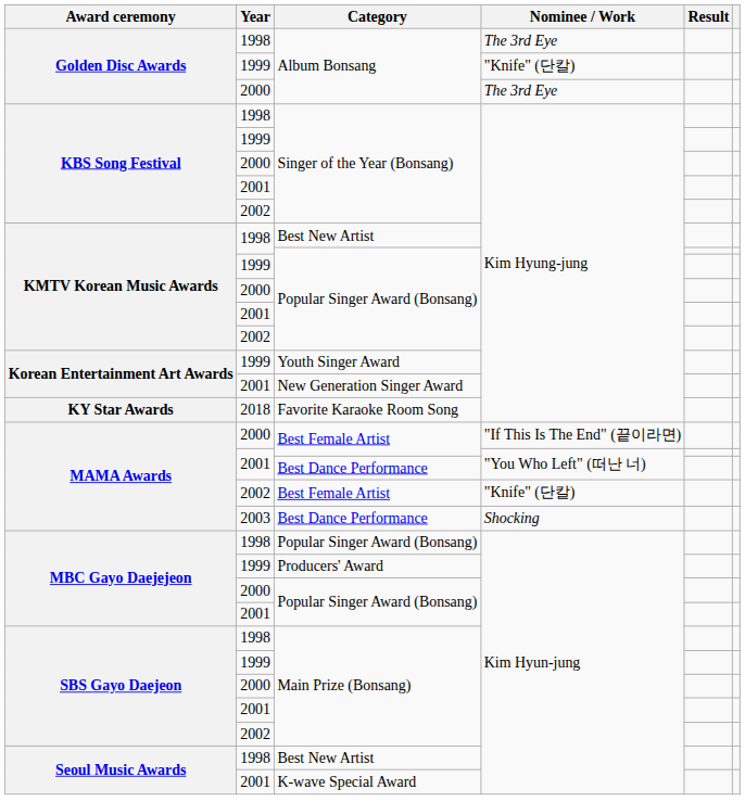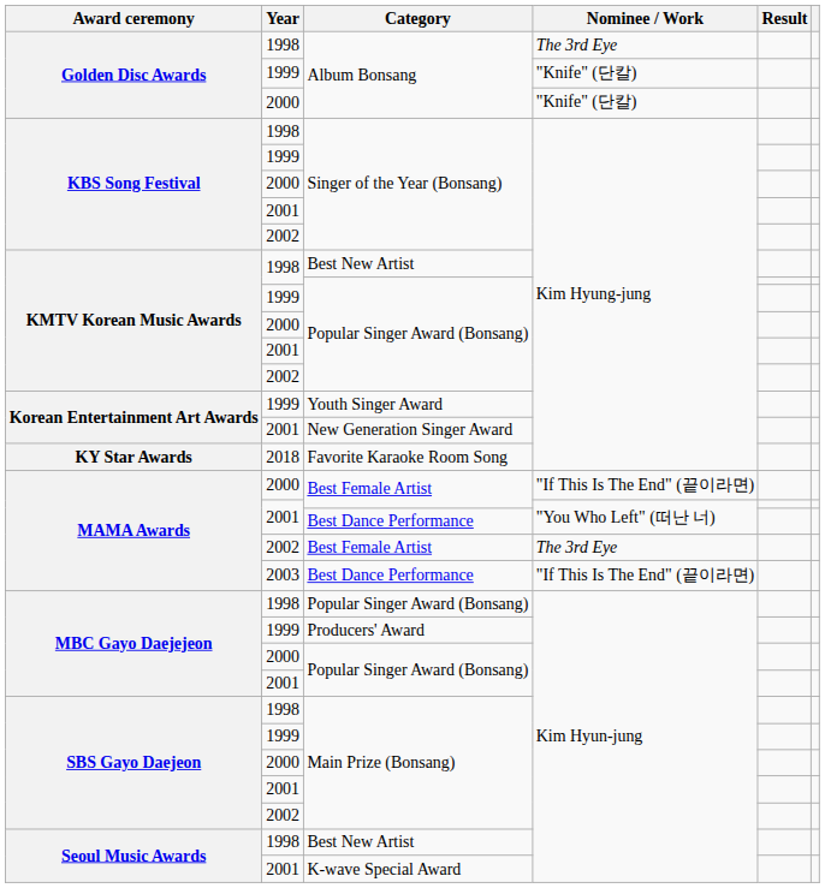2000 / Album Bonsang | Nominee / Work: The 3rd Eye -> "Knife" (단칼)
2002 / Best Female Artist | Nominee / Work: "Knife" (단칼) -> The 3rd Eye
2003 / Best Dance Performance | Nominee / Work: Shocking -> "If This Is The End" (끝이라면)
